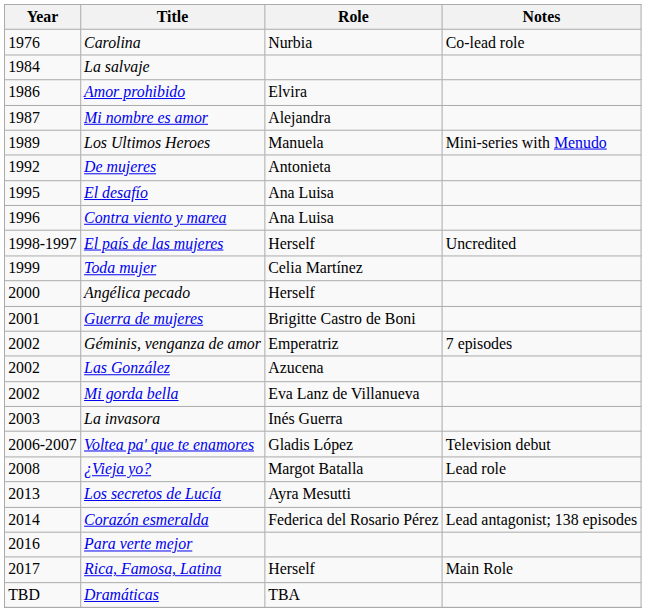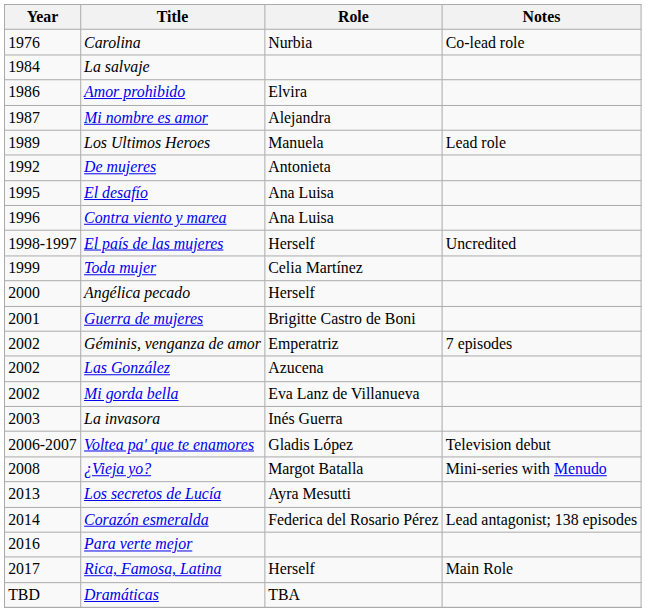Los Ultimos Heroes | Notes: Mini-series with Menudo -> Lead role
¿Vieja yo? | Notes: Lead role -> Mini-series with Menudo
